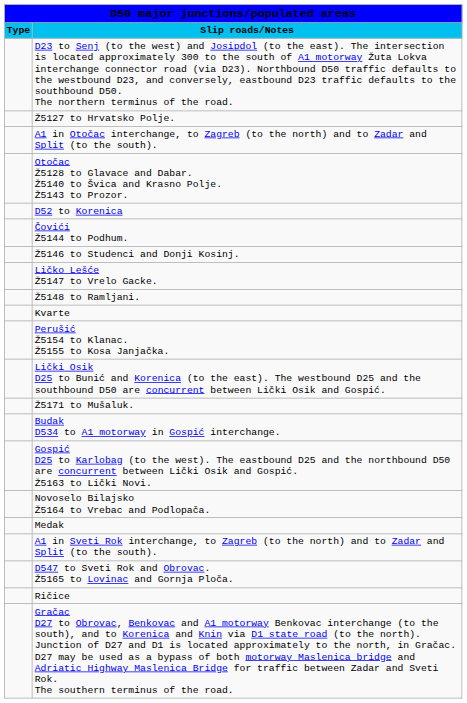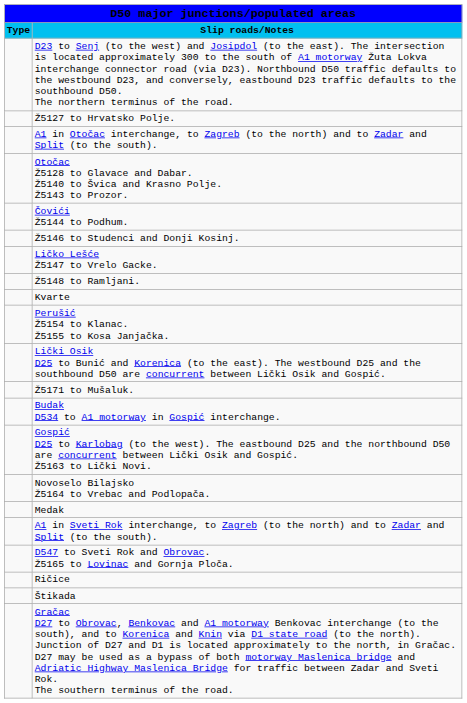- row: D52 to Korenica
+ row: Štikada
